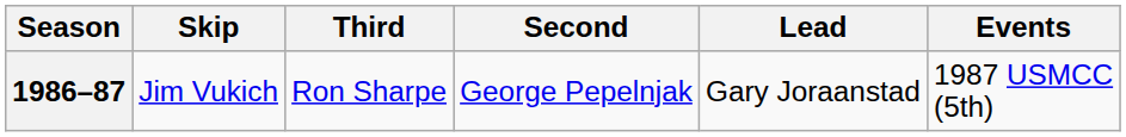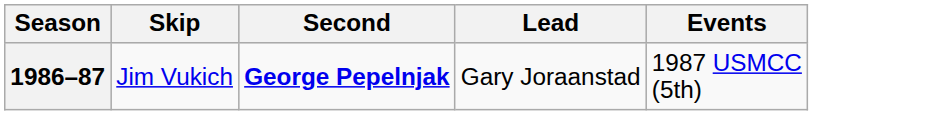- column: Third | Ron Sharpe
1986–87 | Second: normal -> bold
